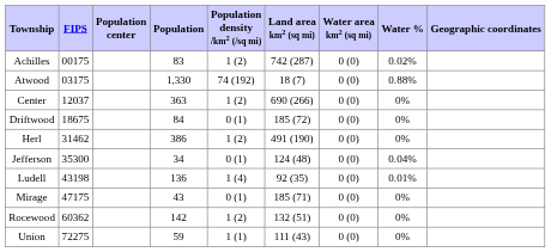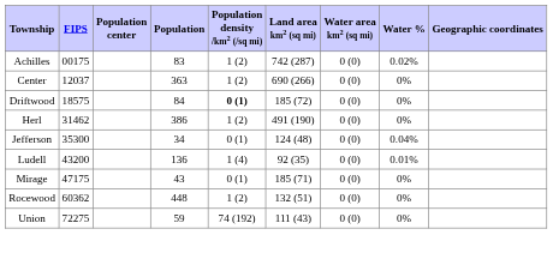- row: Atwood | 03175 | 1,330 | 74 (192) | 18 (7) | 0 (0) | 0.88%
Driftwood | FIPS: 18675 -> 18575
Driftwood | Population density /km2 (/sq mi): normal -> bold
Ludell | FIPS: 43198 -> 43200
Rocewood | Population: 142 -> 448
Union | Population density /km2 (/sq mi): 1 (1) -> 74 (192)
